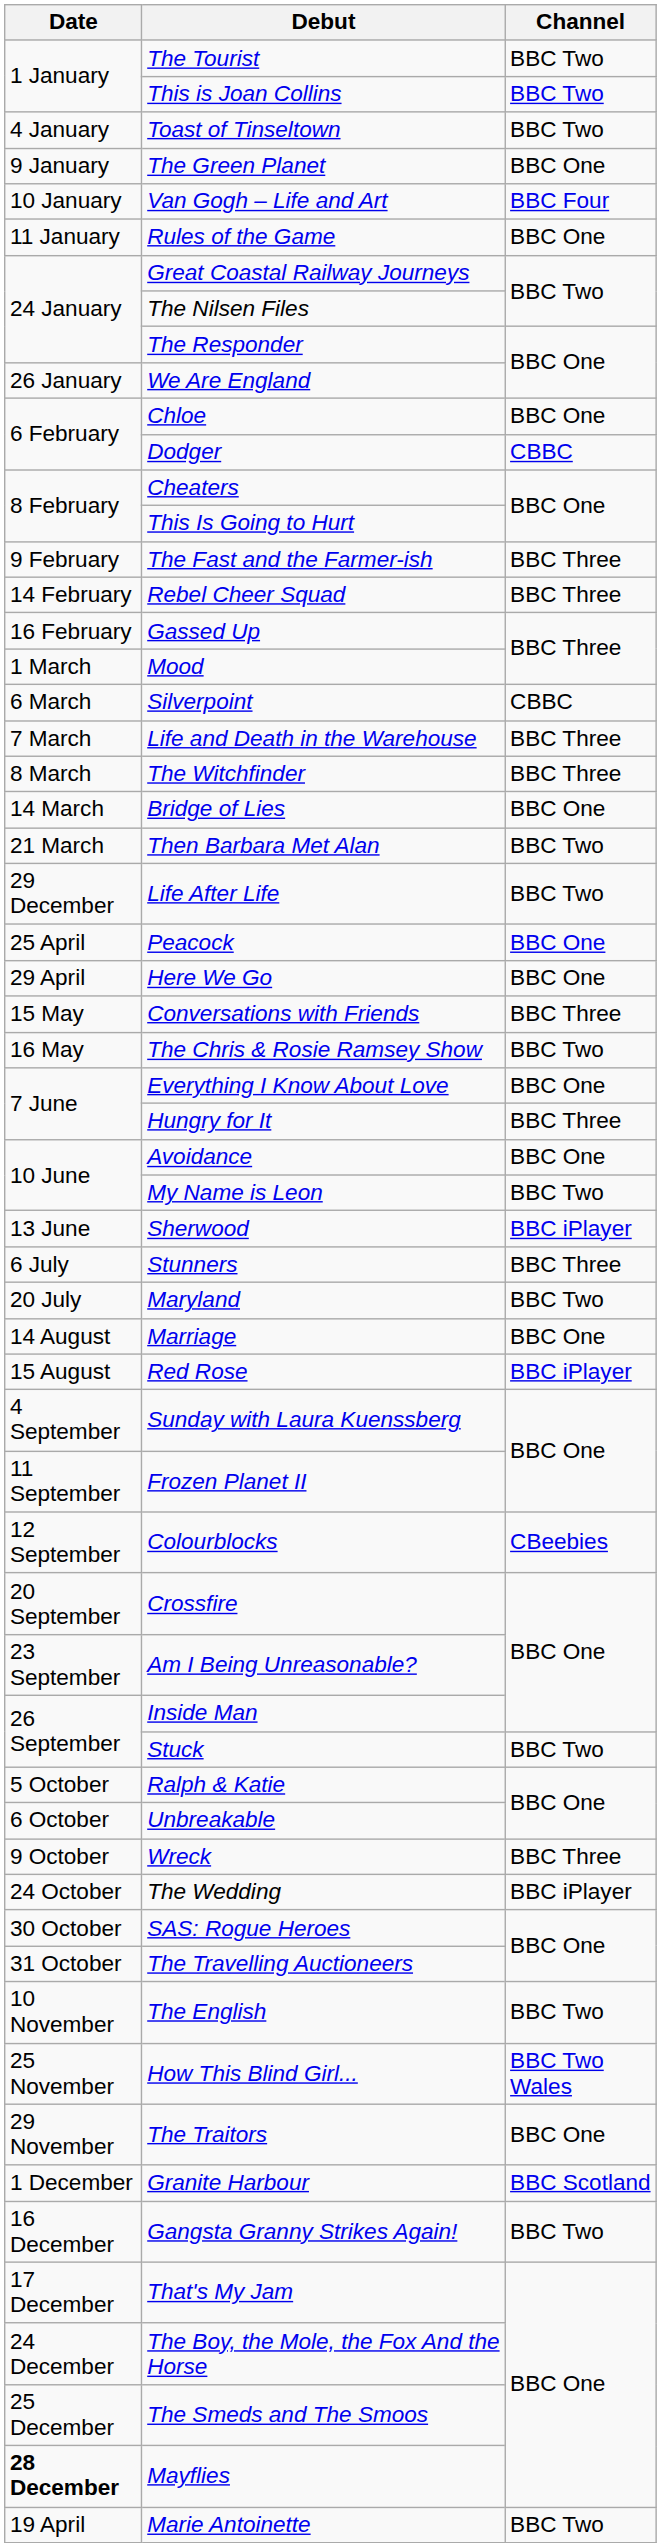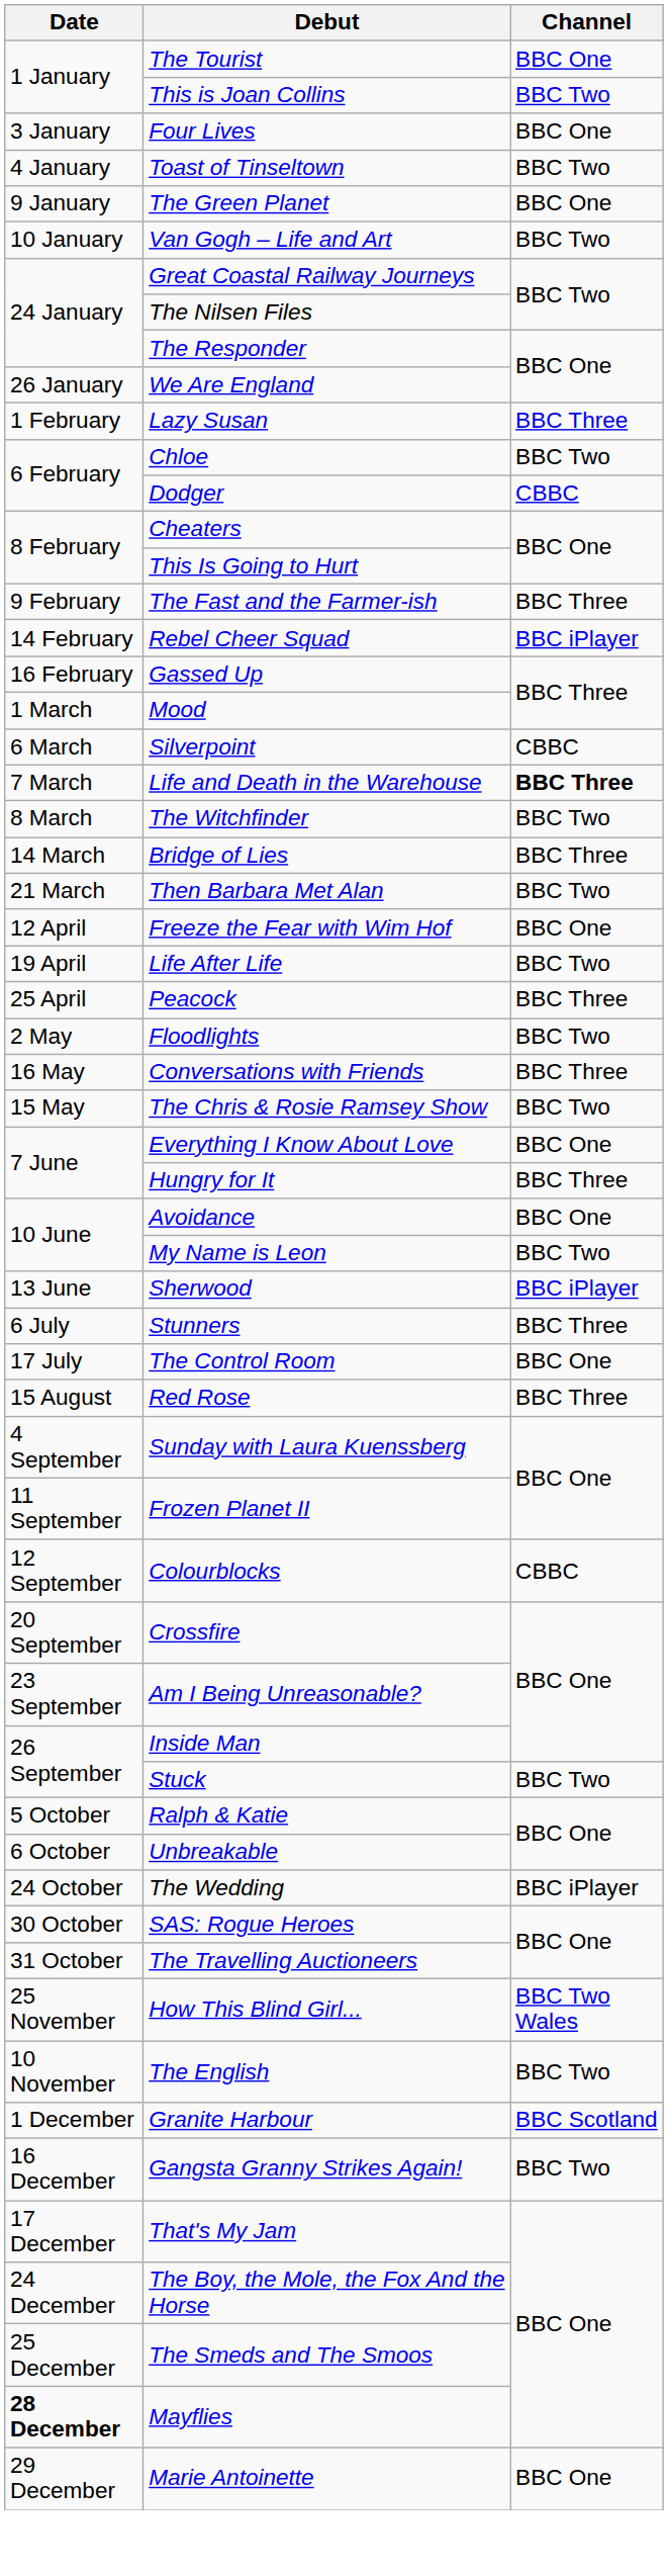The Tourist | Channel: BBC Two -> BBC One
+ row: 3 January | Four Lives | BBC One
Van Gogh – Life and Art | Channel: BBC Four -> BBC Two
- row: 11 January | Rules of the Game | BBC One
+ row: 1 February | Lazy Susan | BBC Three
Chloe | Channel: BBC One -> BBC Two
Rebel Cheer Squad | Channel: BBC Three -> BBC iPlayer
Life and Death in the Warehouse | Channel: normal -> bold
The Witchfinder | Channel: BBC Three -> BBC Two
Bridge of Lies | Channel: BBC One -> BBC Three
+ row: 12 April | Freeze the Fear with Wim Hof | BBC One
Life After Life | Date: 29 December -> 19 April
Peacock | Channel: BBC One -> BBC Three
- row: 29 April | Here We Go | BBC One
+ row: 2 May | Floodlights | BBC Two
Conversations with Friends | Date: 15 May -> 16 May
The Chris & Rosie Ramsey Show | Date: 16 May -> 15 May
+ row: 17 July | The Control Room | BBC One
- row: 20 July | Maryland | BBC Two
- row: 14 August | Marriage | BBC One
Red Rose | Channel: BBC iPlayer -> BBC Three
Colourblocks | Channel: CBeebies -> CBBC
- row: 9 October | Wreck | BBC Three
rows swapped: The English <-> How This Blind Girl...
- row: 29 November | The Traitors | BBC One
Marie Antoinette | Date: 19 April -> 29 December
Marie Antoinette | Channel: BBC Two -> BBC One
